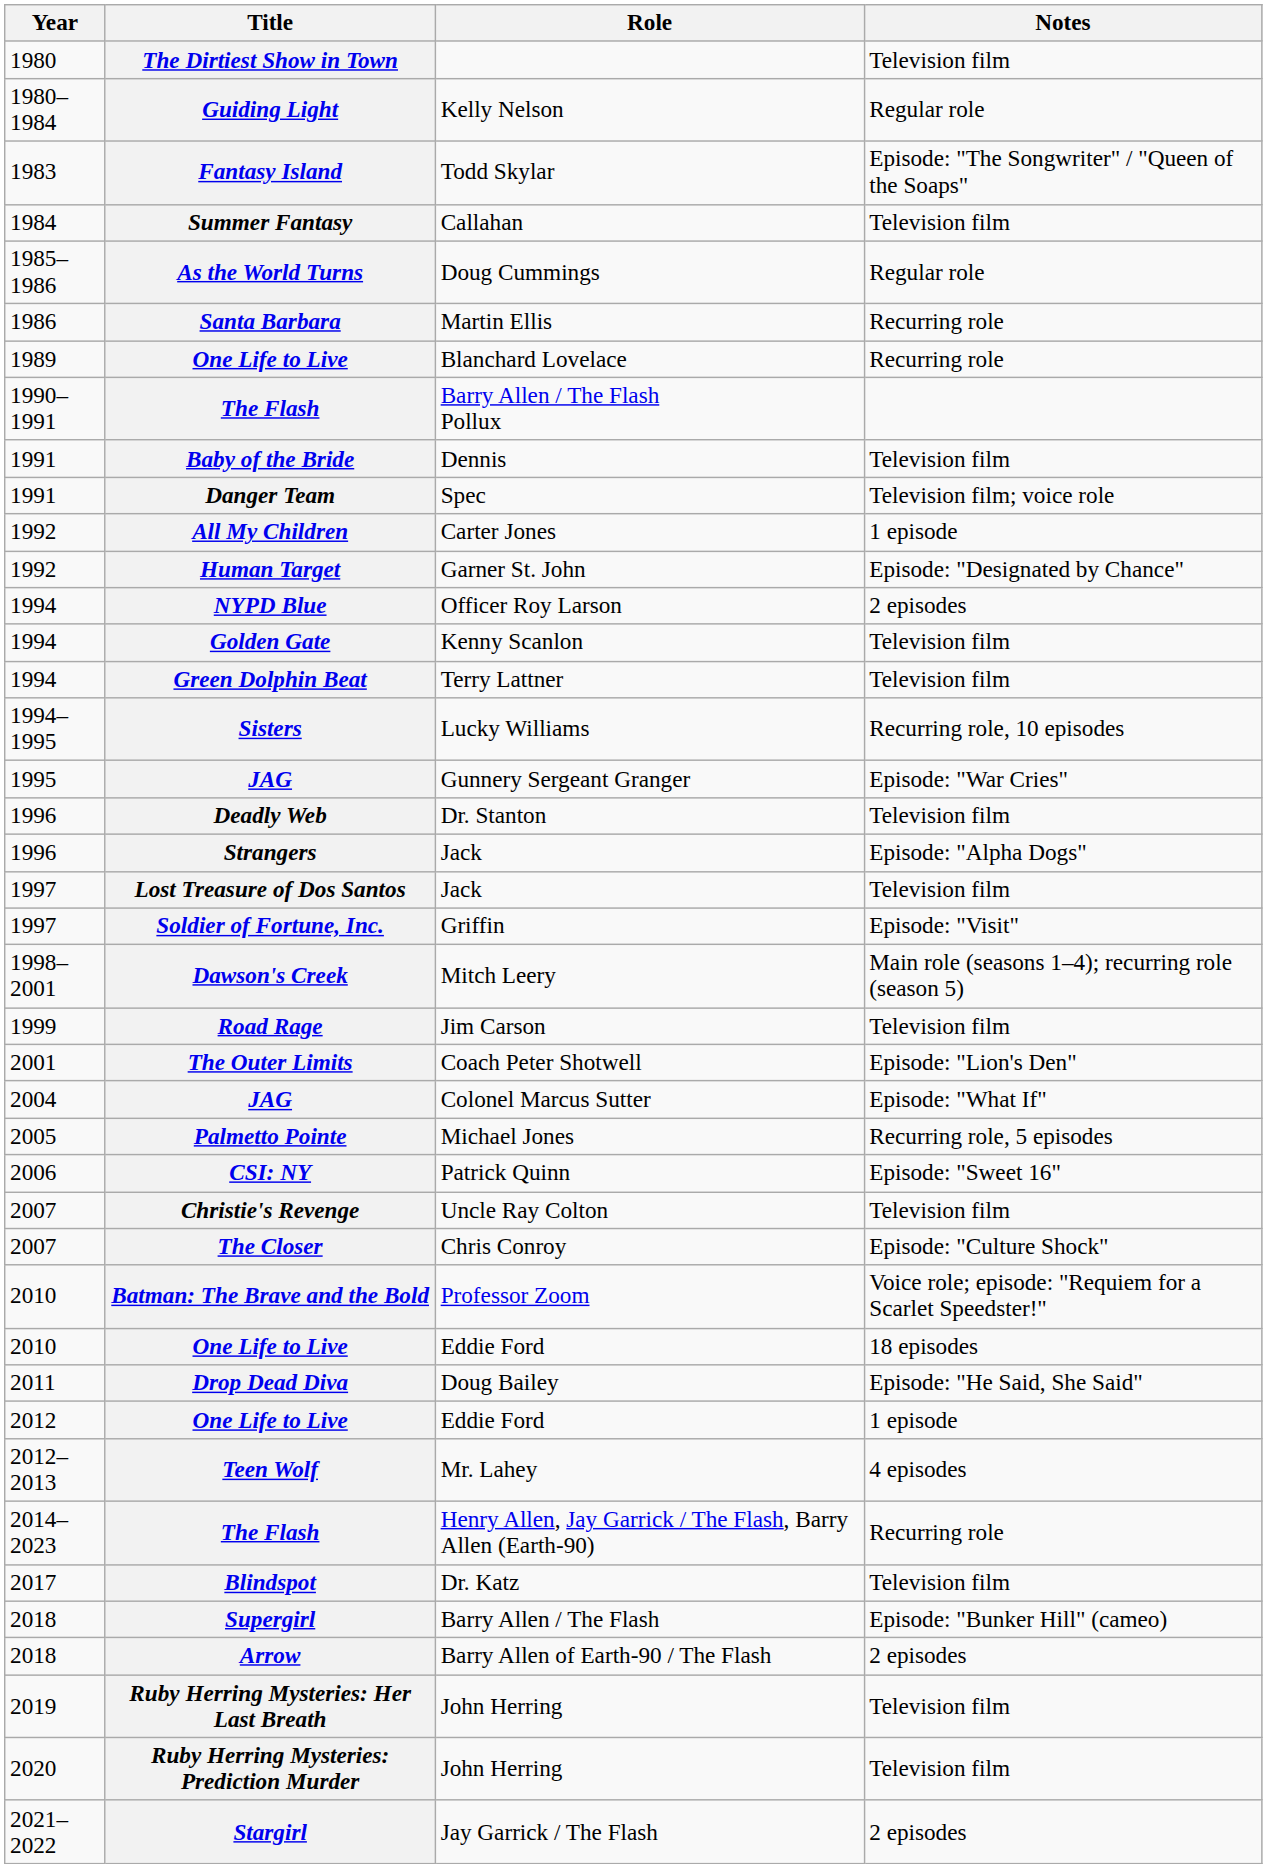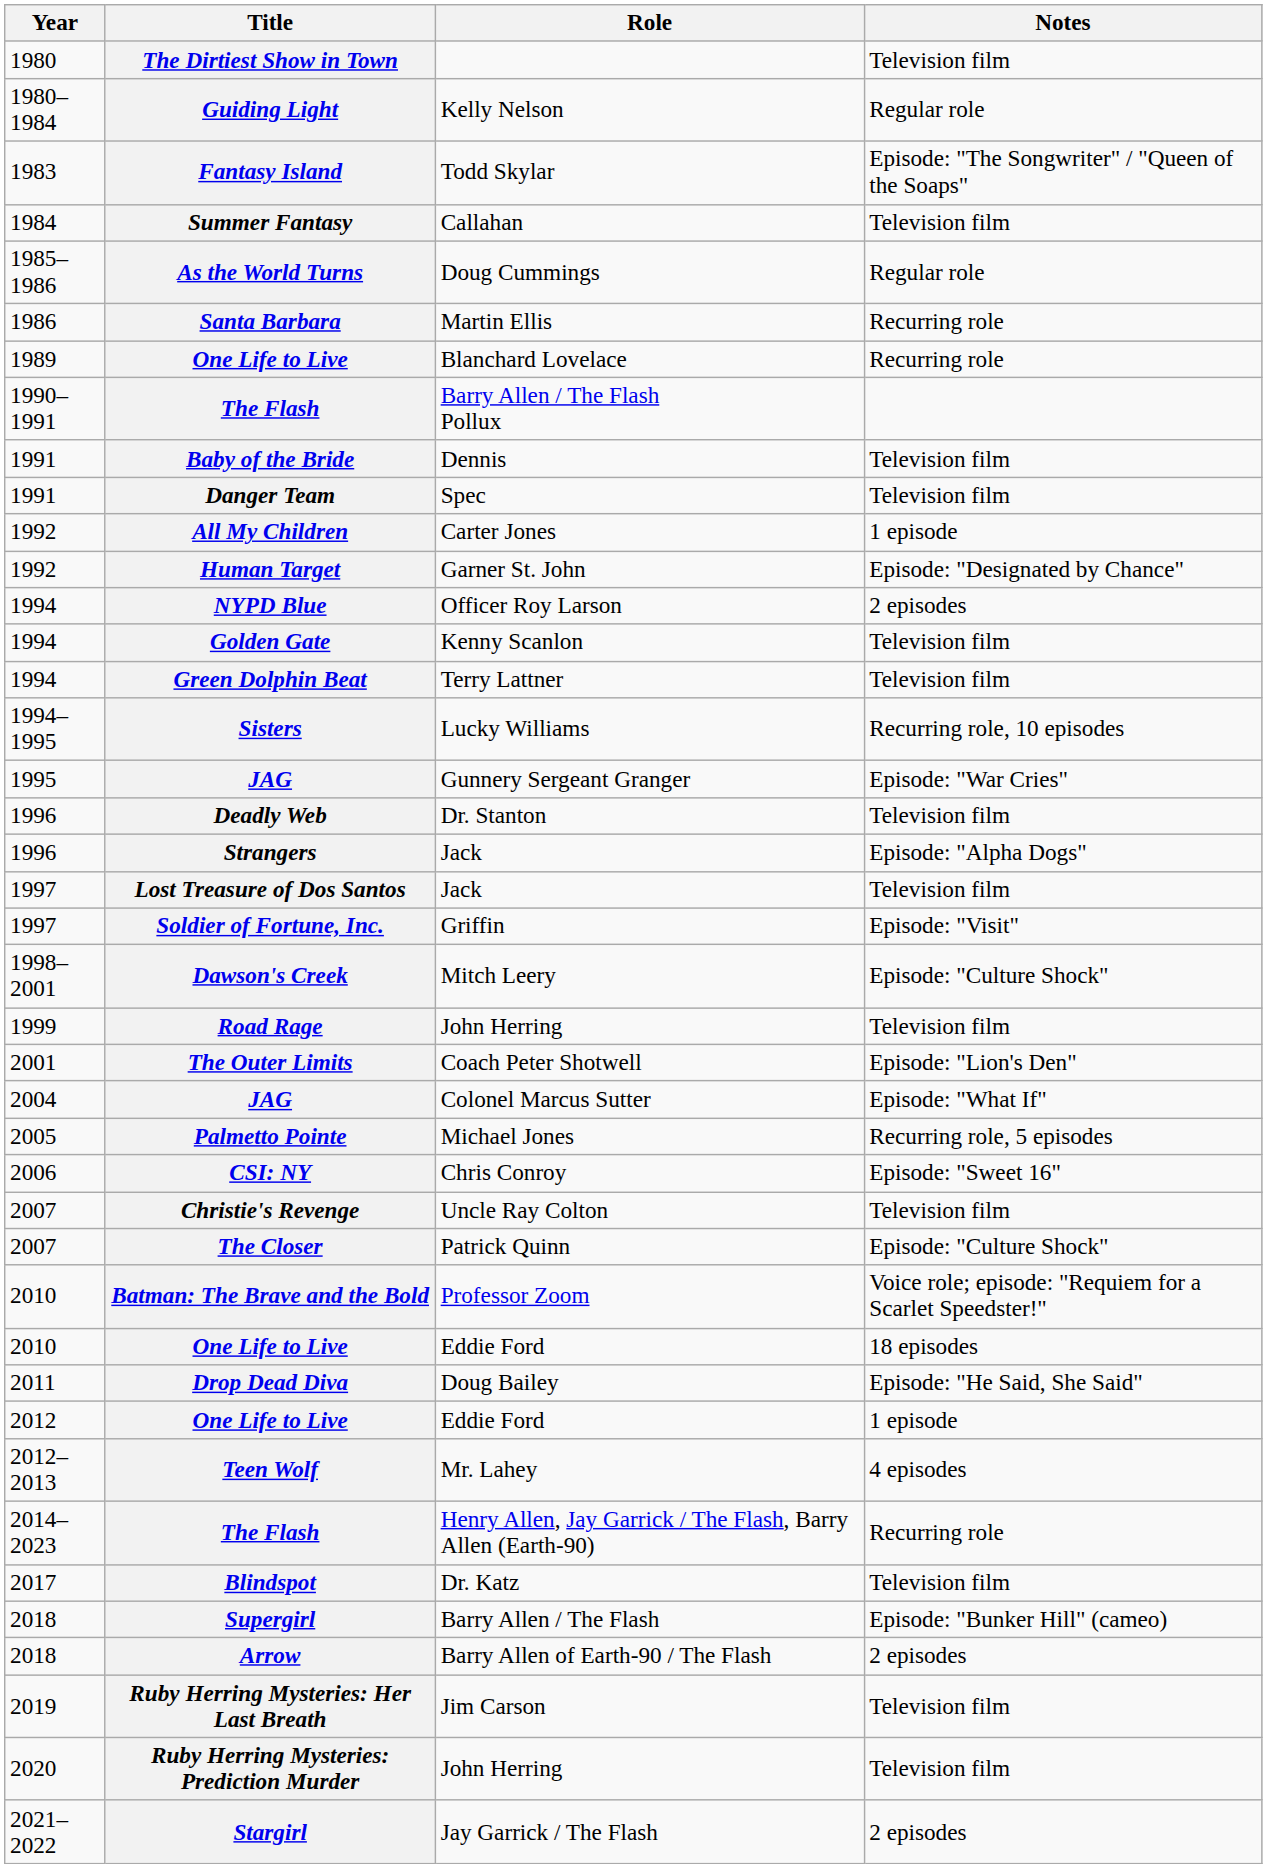Danger Team | Notes: Television film; voice role -> Television film
Dawson's Creek | Notes: Main role (seasons 1–4); recurring role (season 5) -> Episode: "Culture Shock"
Road Rage | Role: Jim Carson -> John Herring
CSI: NY | Role: Patrick Quinn -> Chris Conroy
The Closer | Role: Chris Conroy -> Patrick Quinn
Ruby Herring Mysteries: Her Last Breath | Role: John Herring -> Jim Carson
